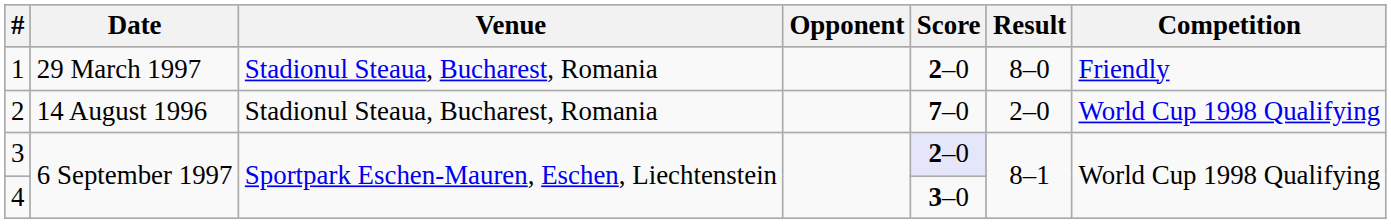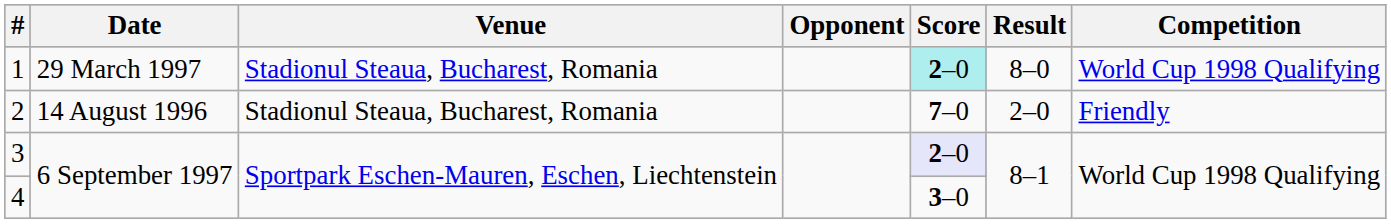1 | Score: no background -> paleturquoise background
1 | Competition: Friendly -> World Cup 1998 Qualifying
2 | Competition: World Cup 1998 Qualifying -> Friendly
